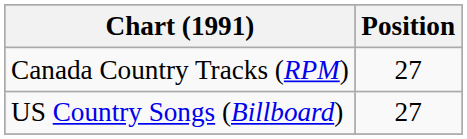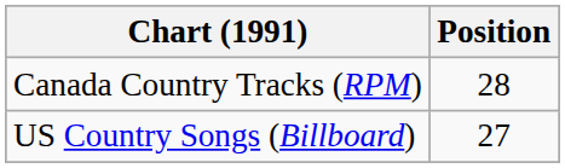Canada Country Tracks (RPM) | Position: 27 -> 28
